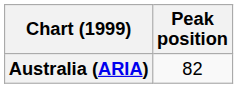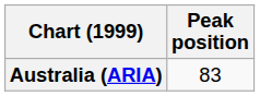Australia (ARIA) | Peak position: 82 -> 83
